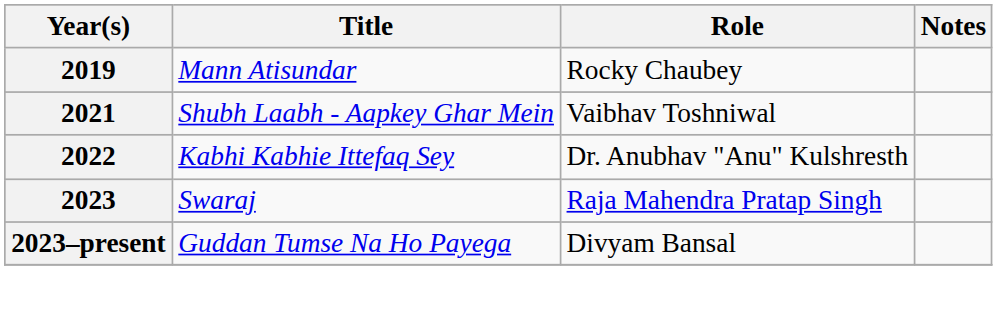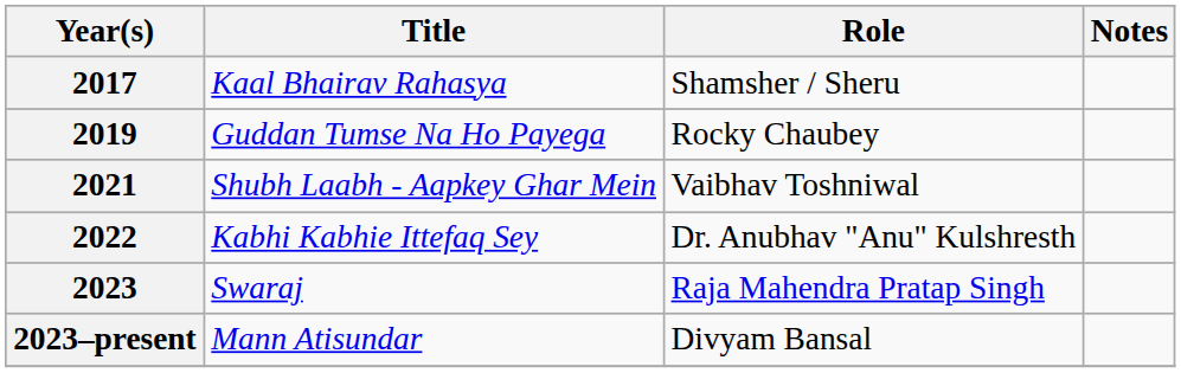+ row: 2017 | Kaal Bhairav Rahasya | Shamsher / Sheru
2019 | Title: Mann Atisundar -> Guddan Tumse Na Ho Payega
2023–present | Title: Guddan Tumse Na Ho Payega -> Mann Atisundar
